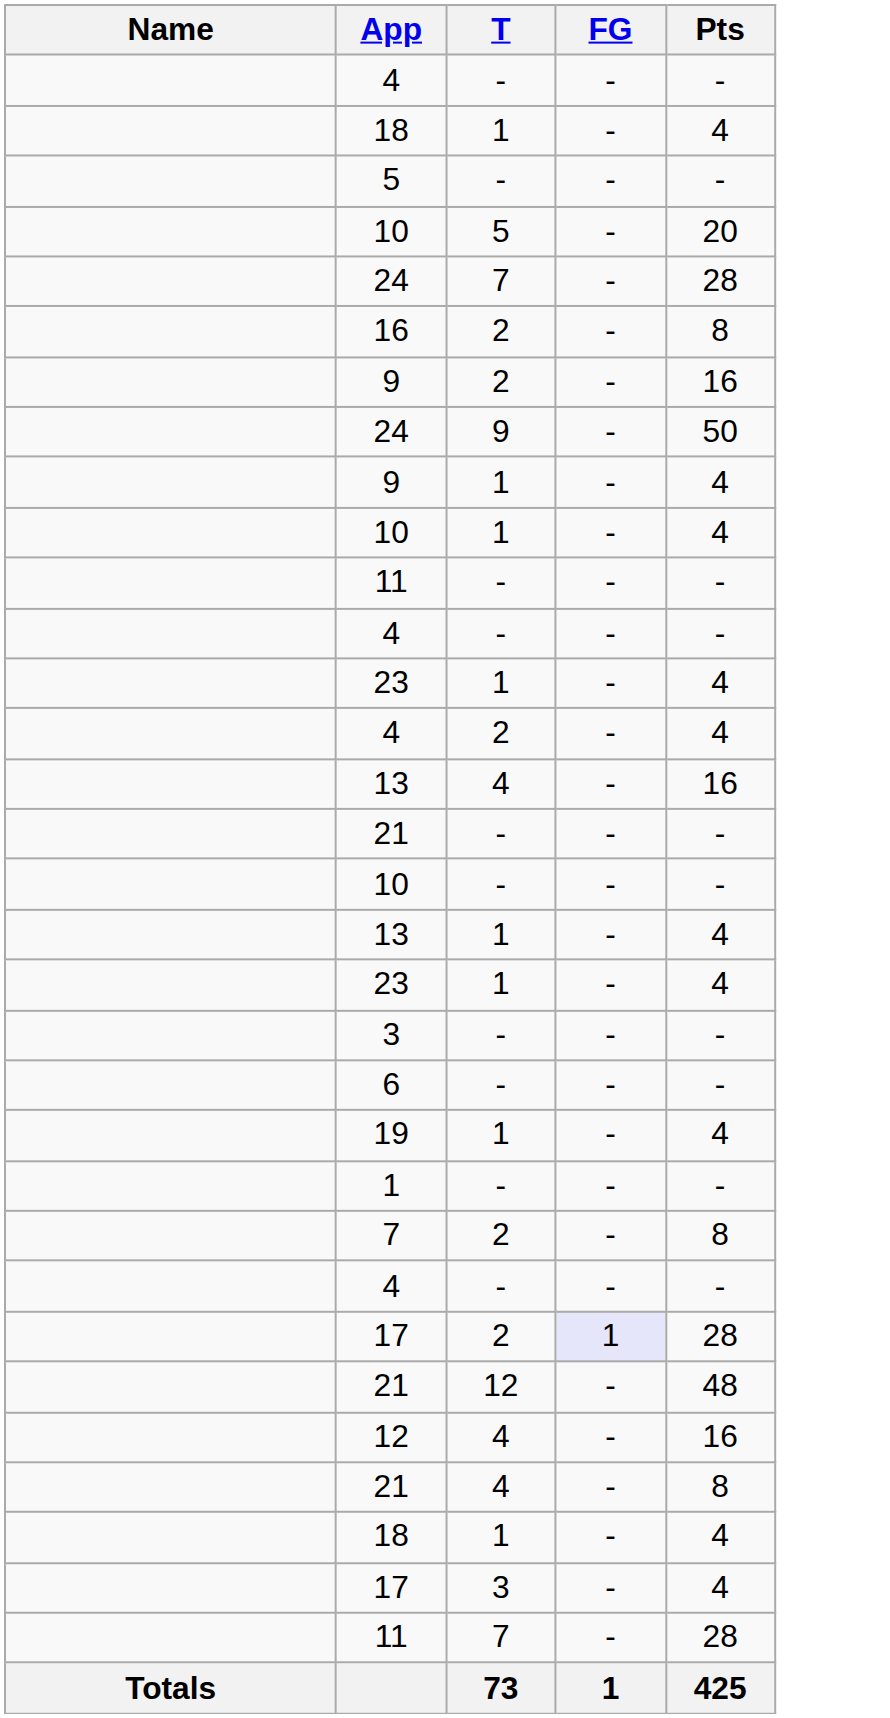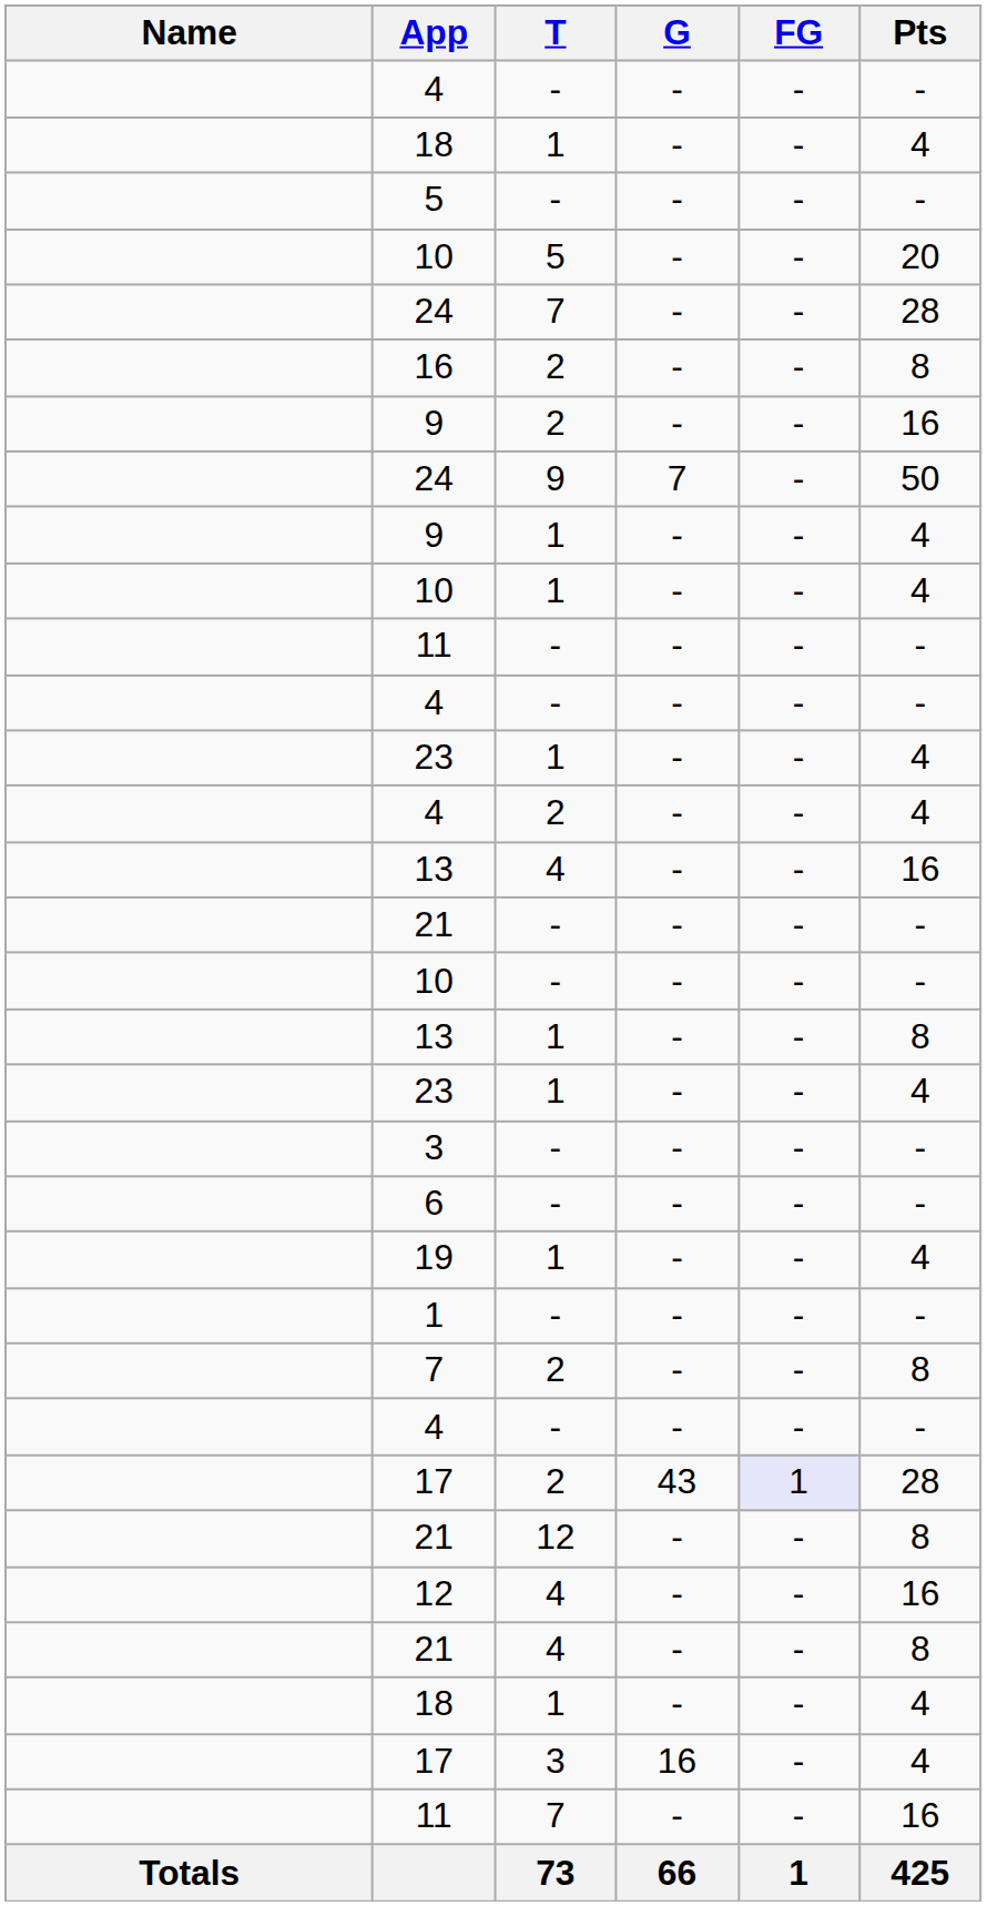+ column: G | - | - | - | - | - | - | - | 7 | - | - | - | - | - | - | - | - | - | - | - | - | - | - | - | - | - | 43 | - | - | - | - | 16 | - | 66
13 / 1 | Pts: 4 -> 8
21 / 12 | Pts: 48 -> 8
11 / 7 | Pts: 28 -> 16
